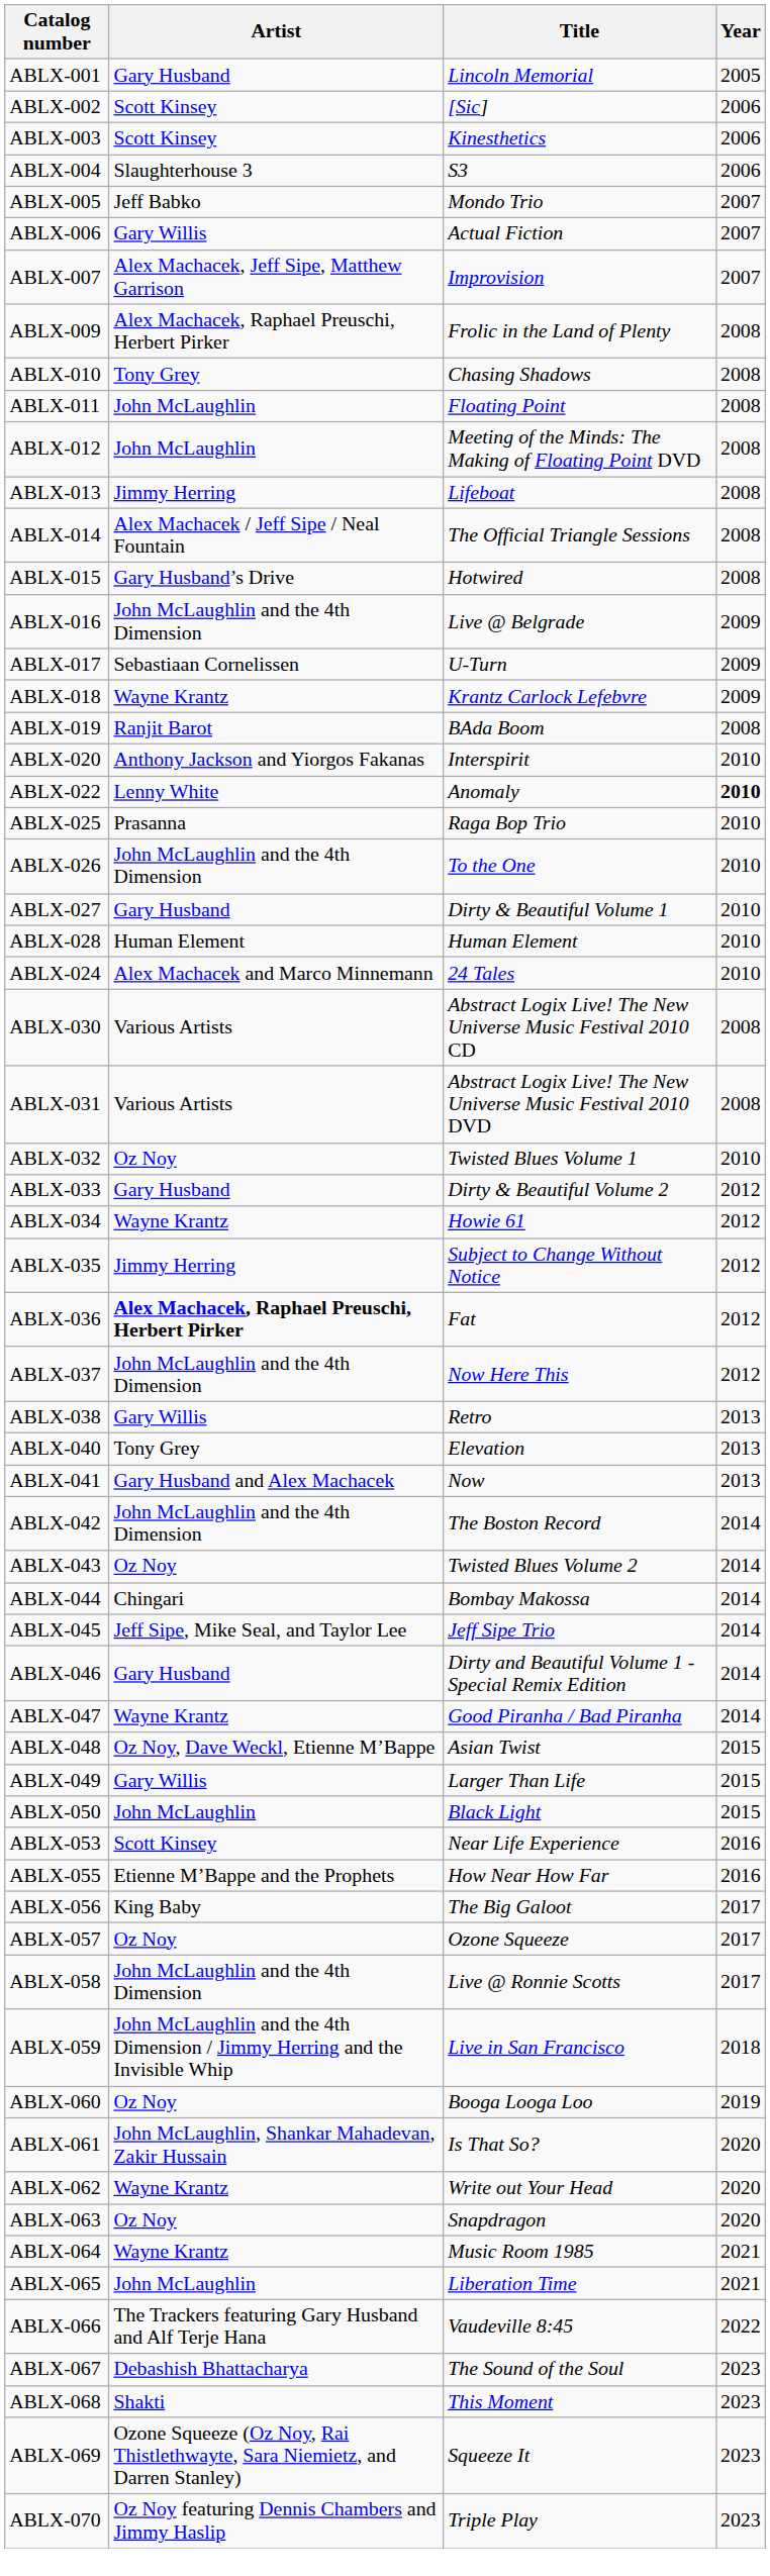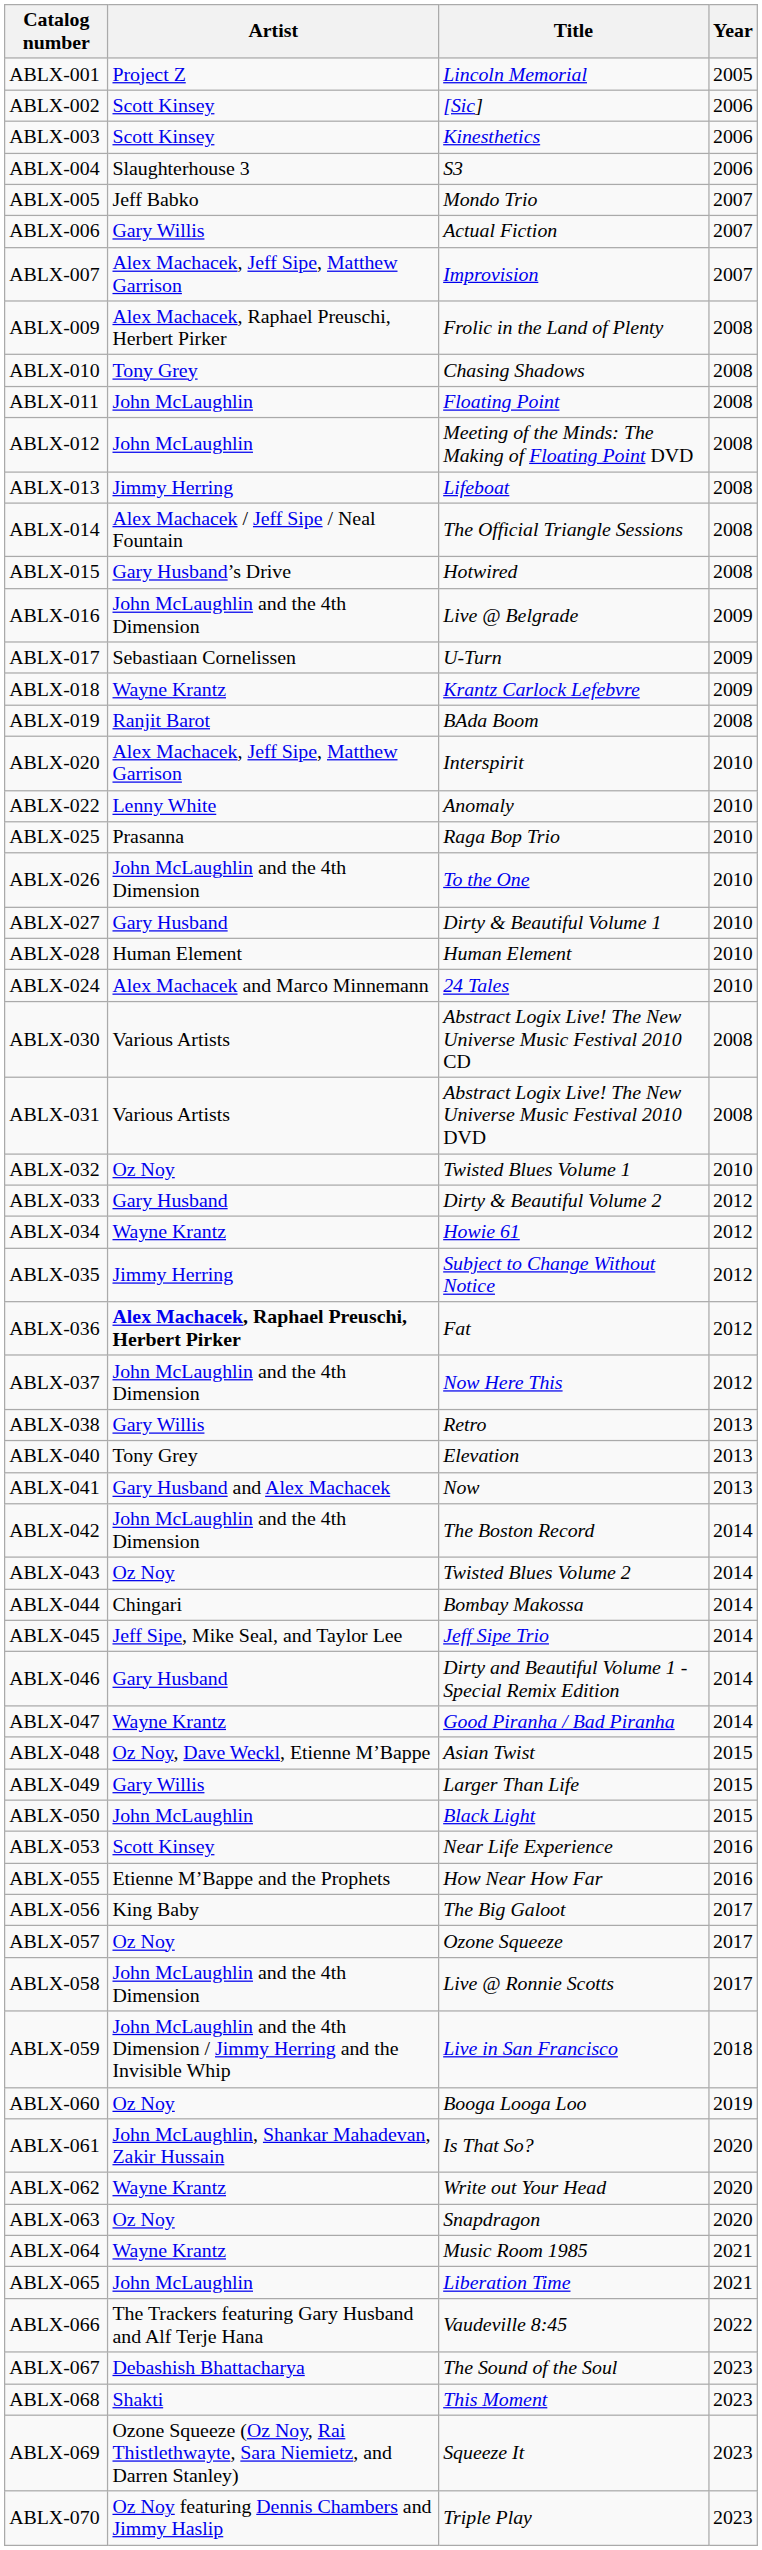ABLX-001 | Artist: Gary Husband -> Project Z
ABLX-020 | Artist: Anthony Jackson and Yiorgos Fakanas -> Alex Machacek, Jeff Sipe, Matthew Garrison
ABLX-022 | Year: bold -> normal
